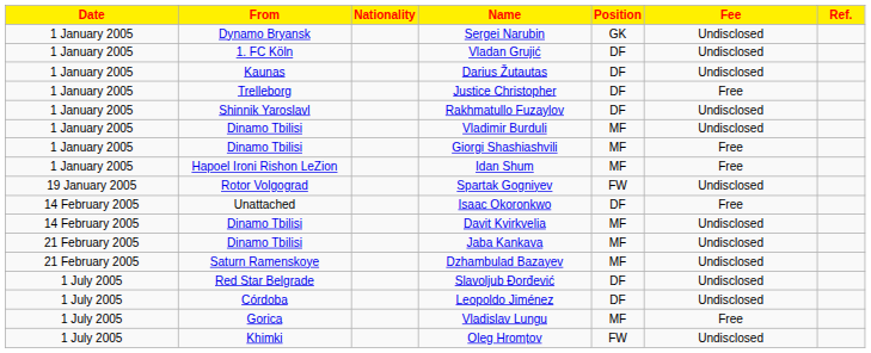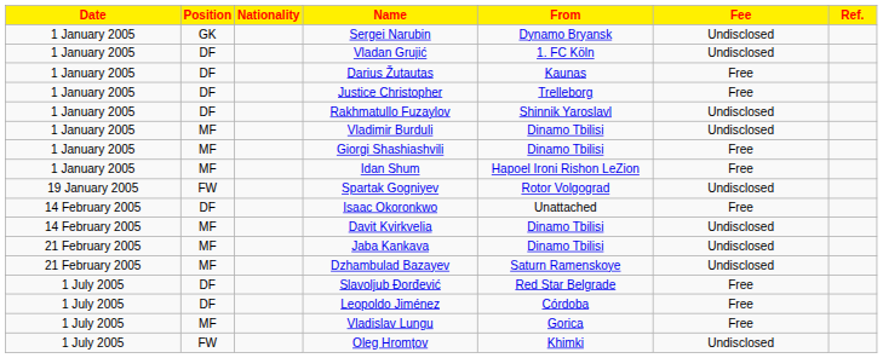columns swapped: Position <-> From
Darius Žutautas | Fee: Undisclosed -> Free
Slavoljub Đorđević | Fee: Undisclosed -> Free
Leopoldo Jiménez | Fee: Undisclosed -> Free
